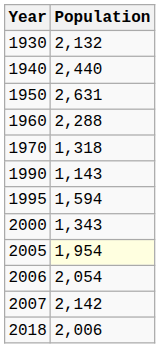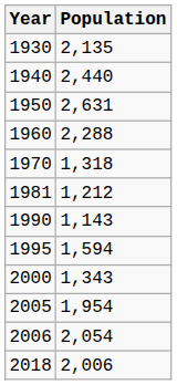1930 | Population: 2,132 -> 2,135
+ row: 1981 | 1,212
2005 | Population: lightyellow background -> no background
- row: 2007 | 2,142
